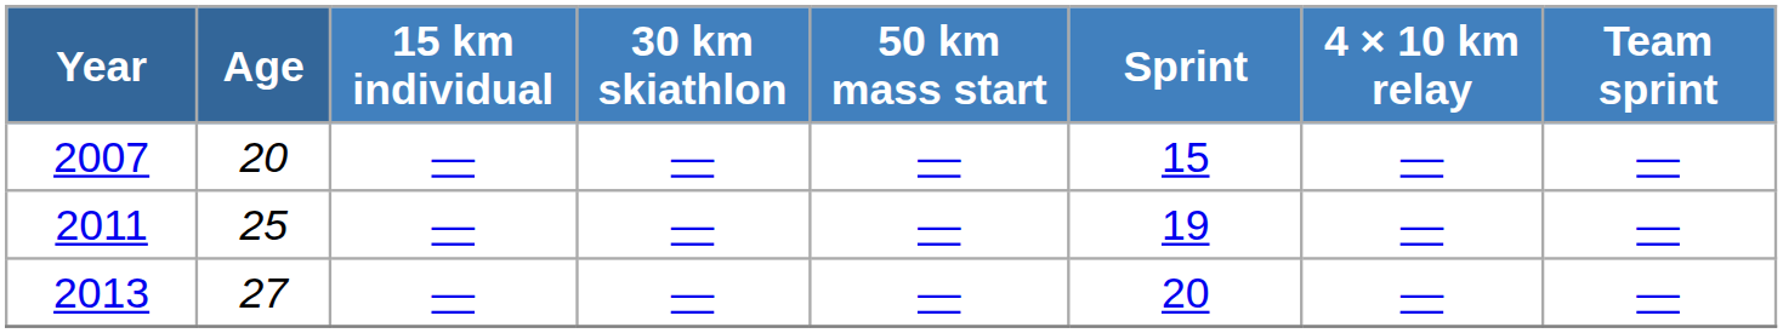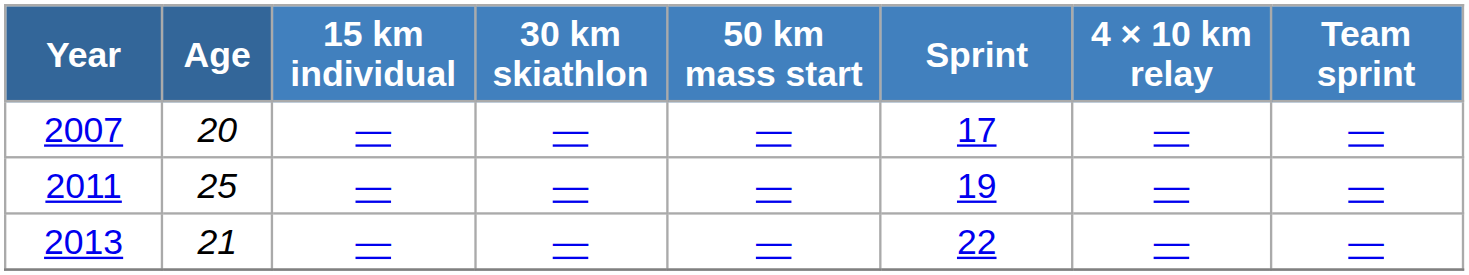2007 | Sprint: 15 -> 17
2013 | Age: 27 -> 21
2013 | Sprint: 20 -> 22
